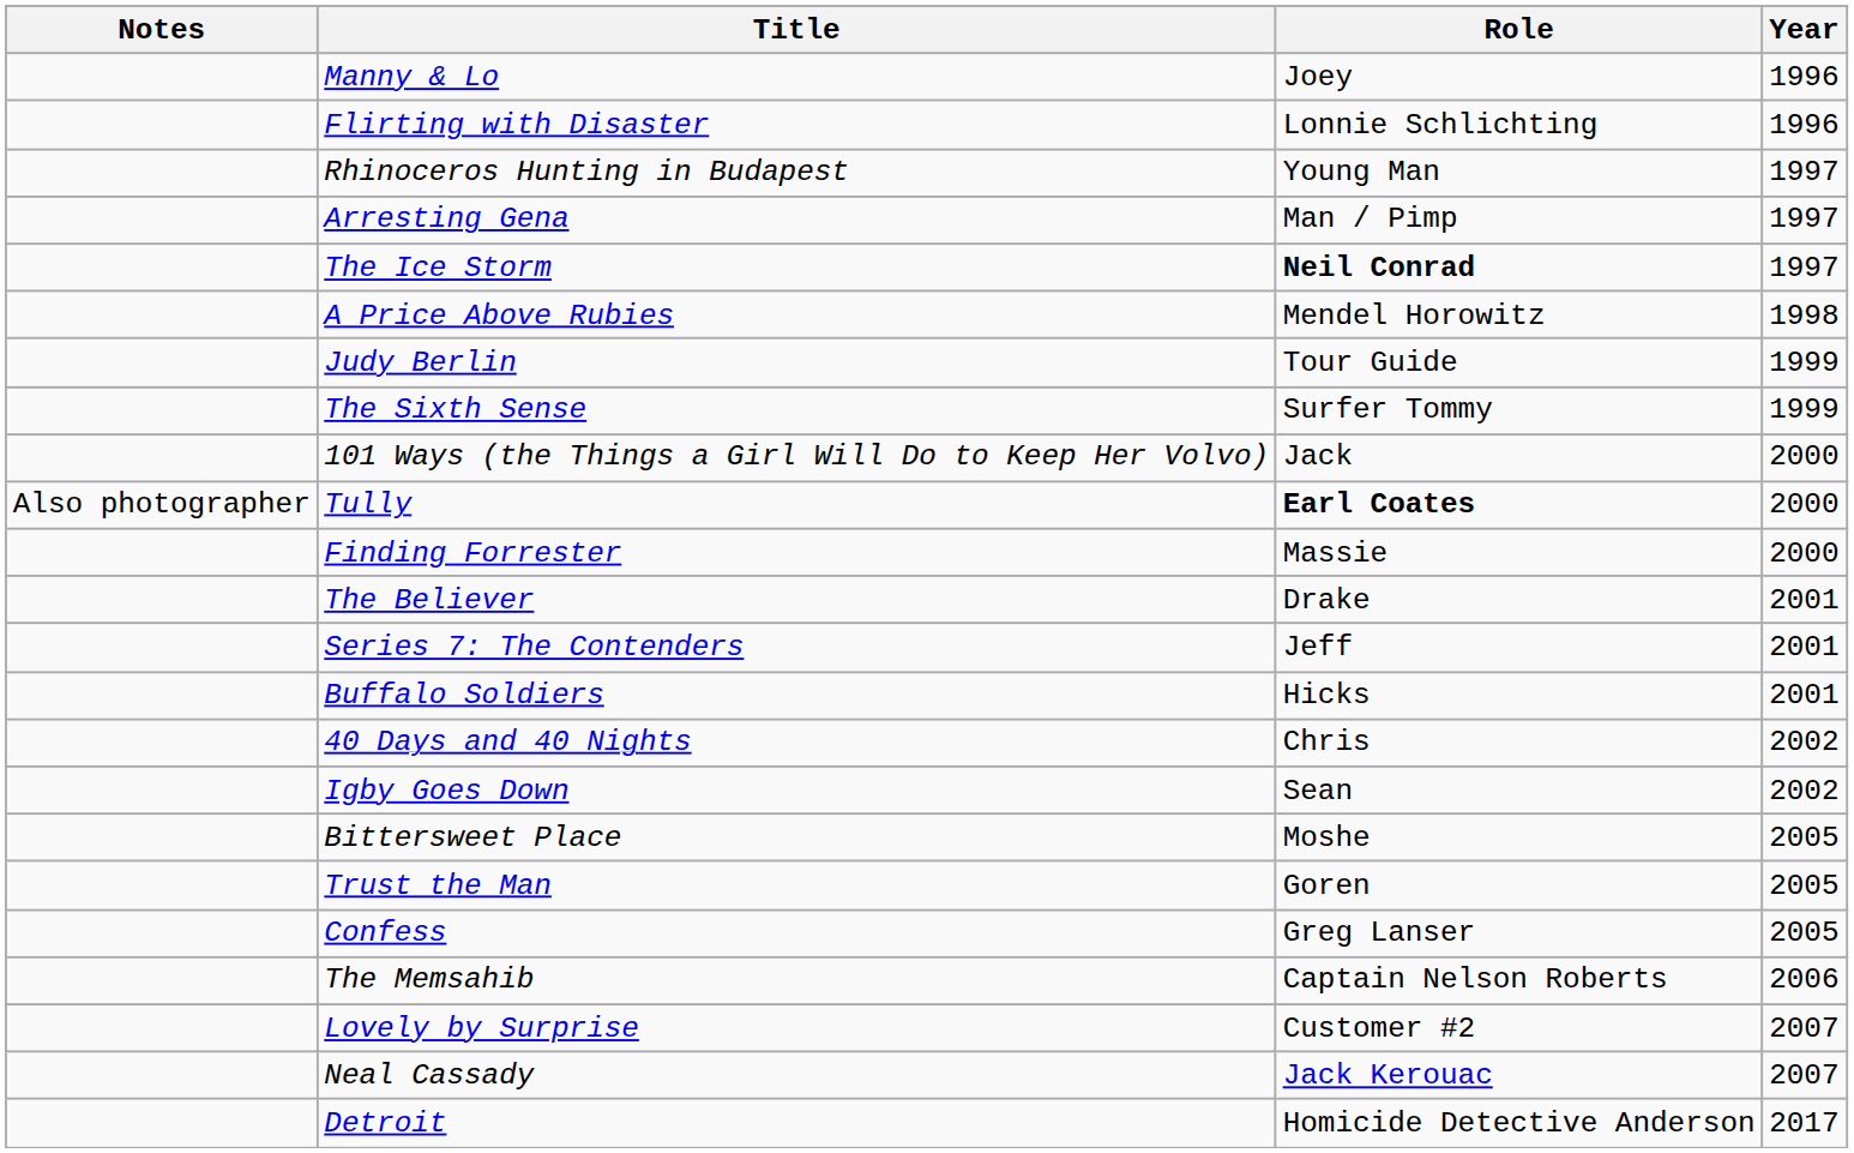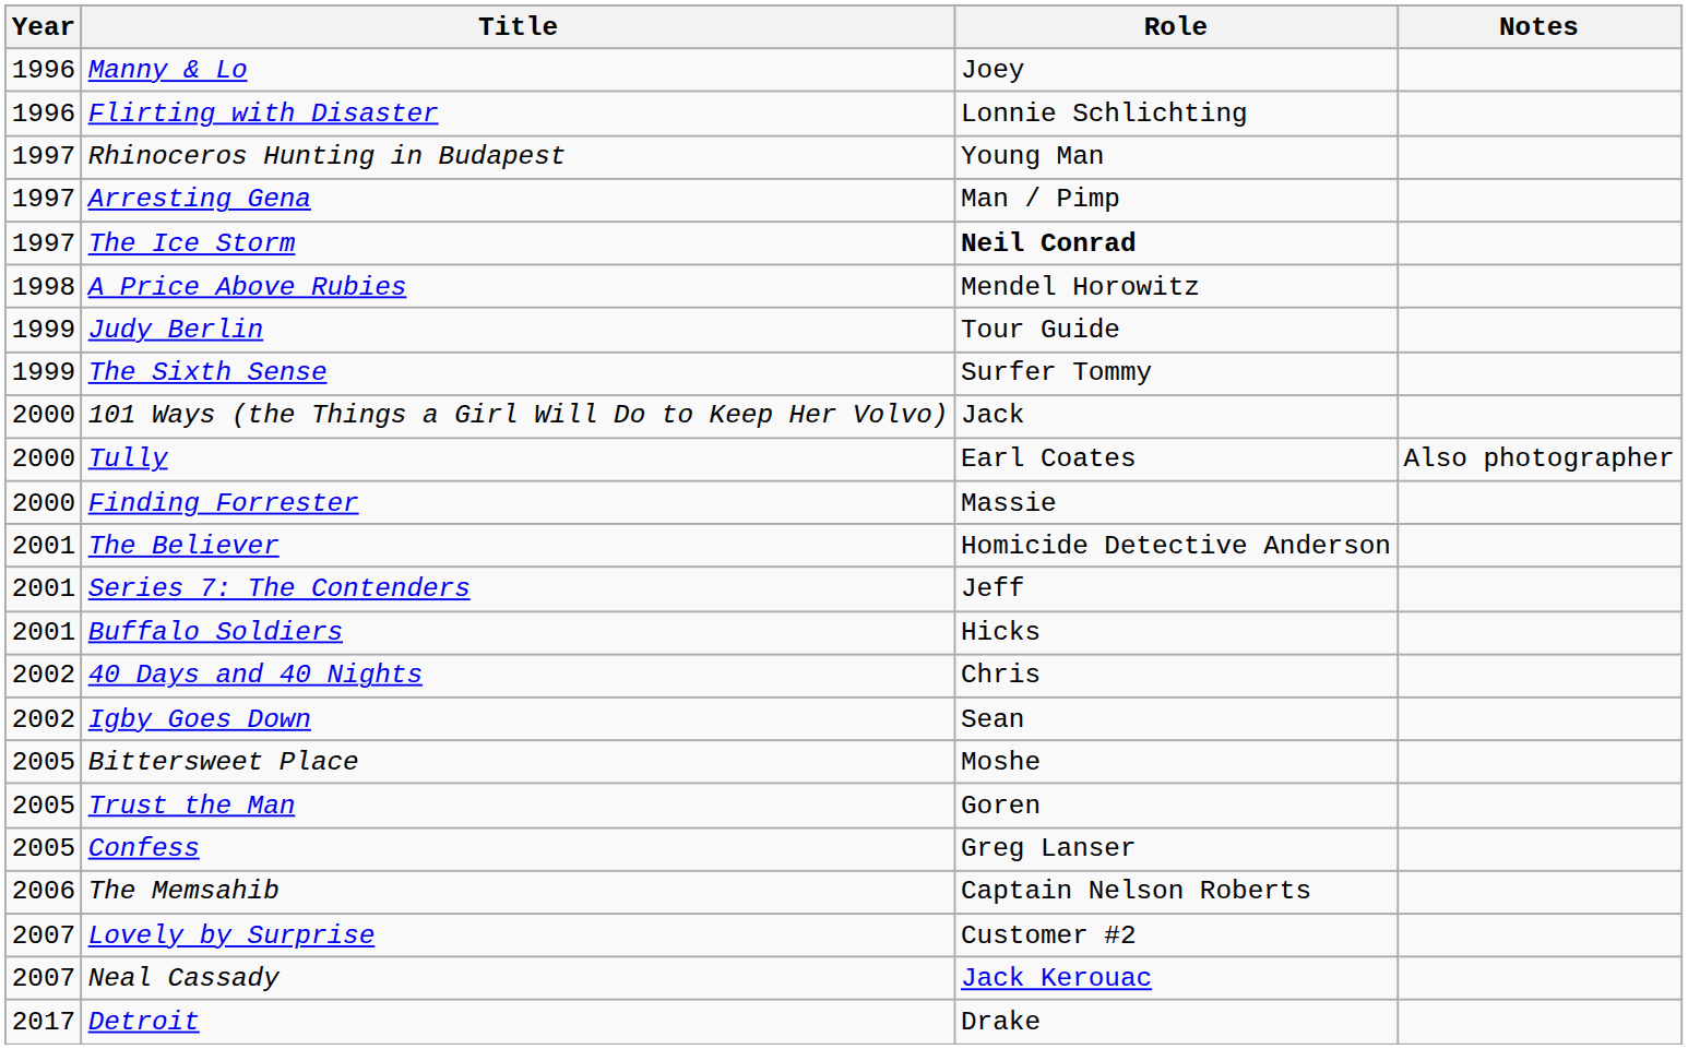columns swapped: Year <-> Notes
Tully | Role: bold -> normal
The Believer | Role: Drake -> Homicide Detective Anderson
Detroit | Role: Homicide Detective Anderson -> Drake
